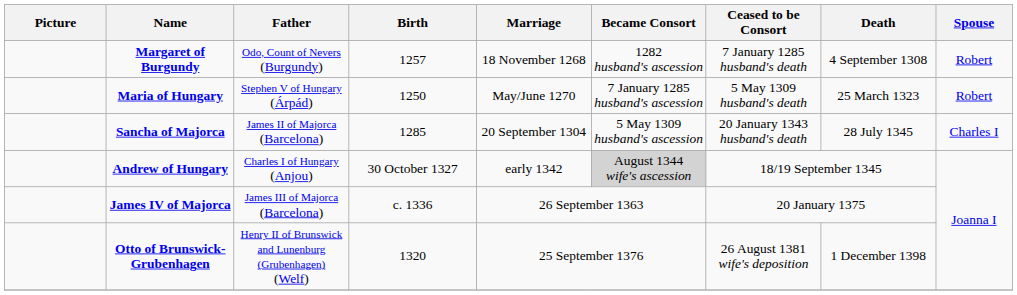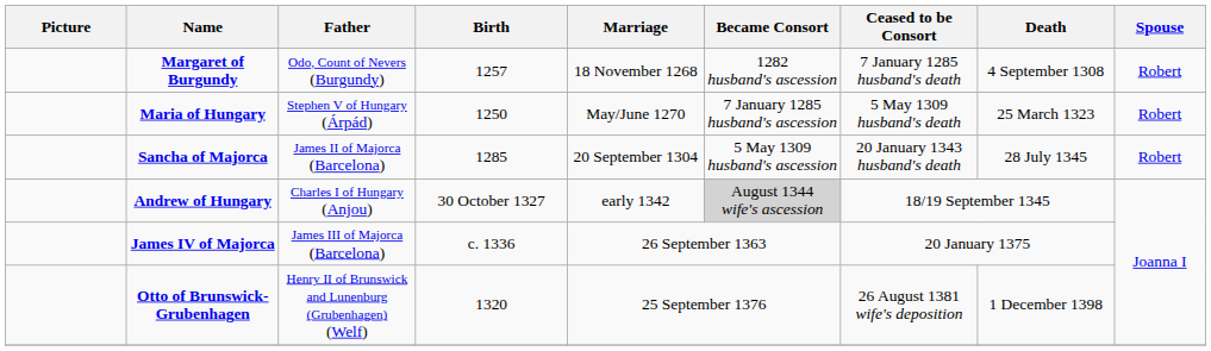Sancha of Majorca | Spouse: Charles I -> Robert
